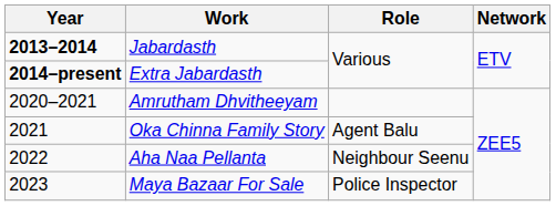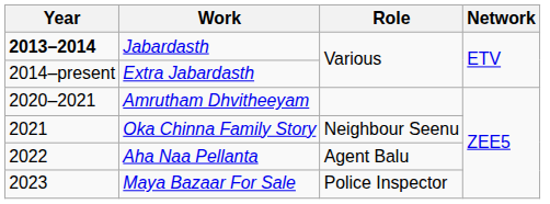Extra Jabardasth | Year: bold -> normal
Oka Chinna Family Story | Role: Agent Balu -> Neighbour Seenu
Aha Naa Pellanta | Role: Neighbour Seenu -> Agent Balu
